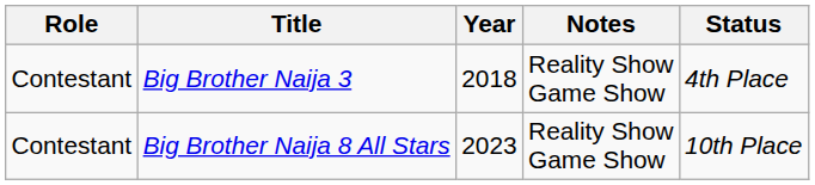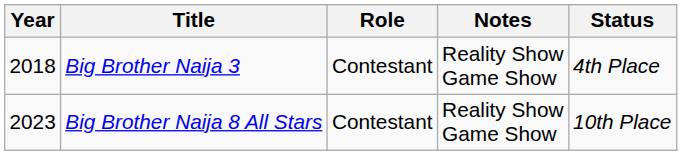columns swapped: Year <-> Role
